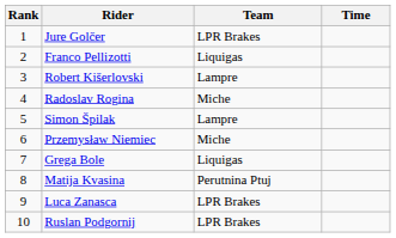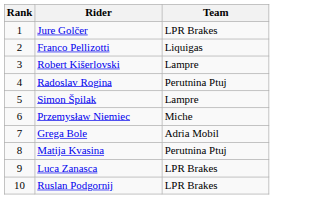- column: Time
Radoslav Rogina | Team: Miche -> Perutnina Ptuj
Grega Bole | Team: Liquigas -> Adria Mobil
